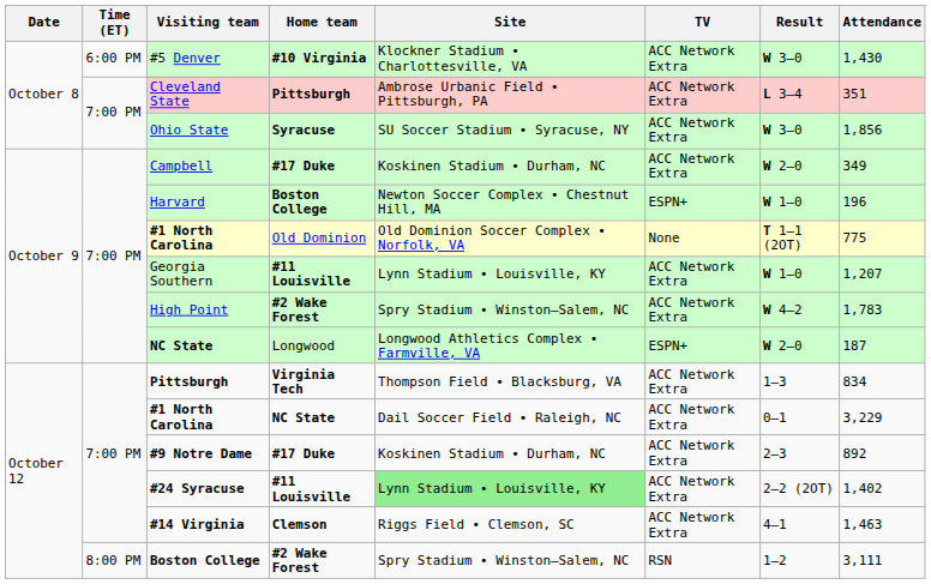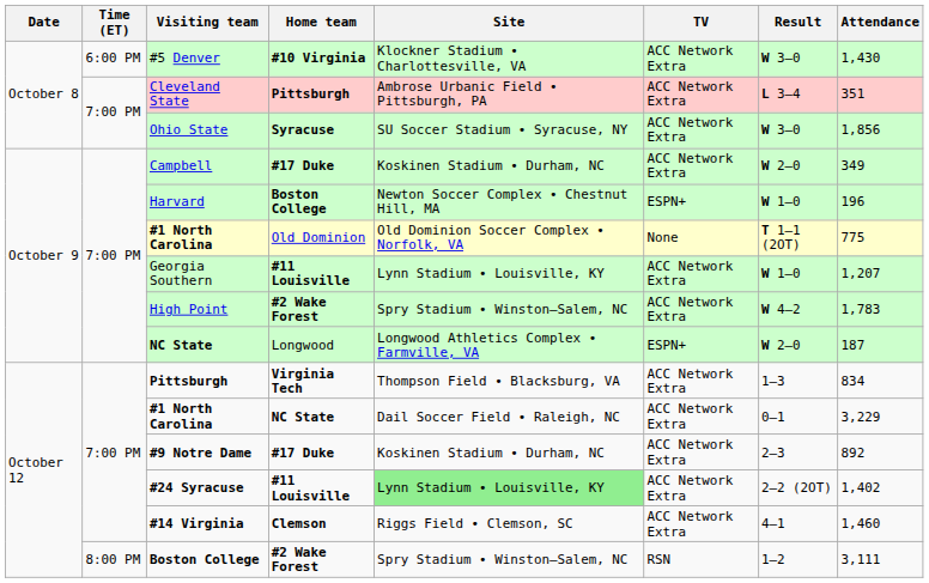#14 Virginia | Attendance: 1,463 -> 1,460
